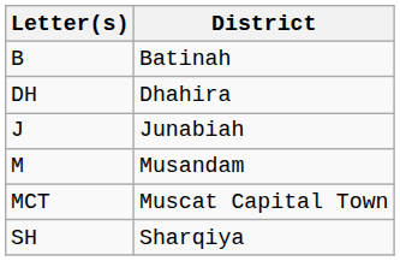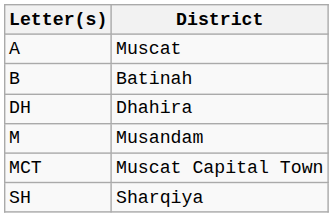+ row: A | Muscat
- row: J | Junabiah
